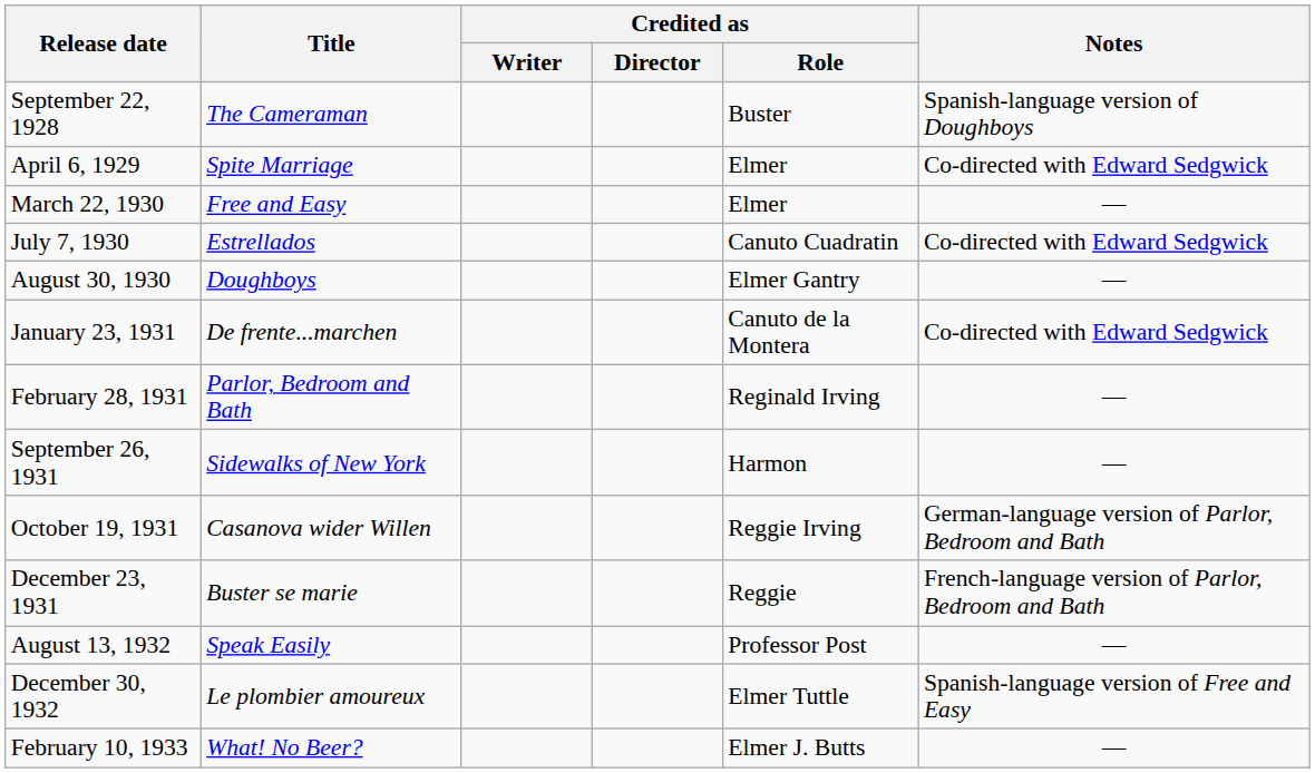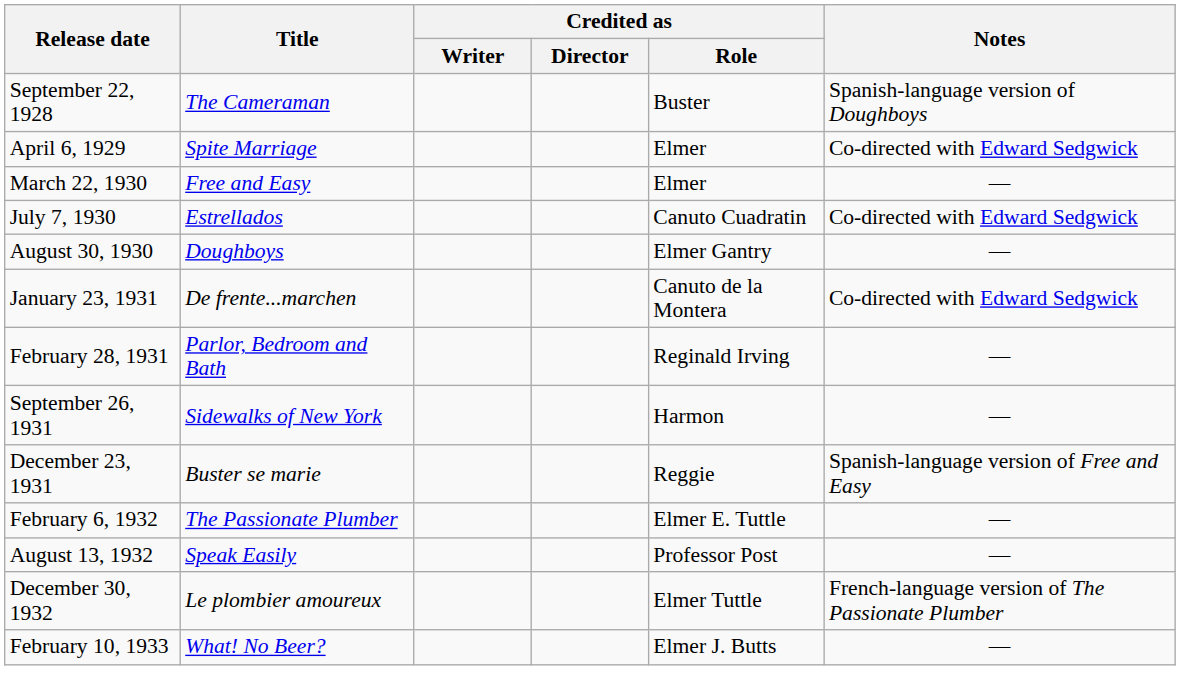- row: October 19, 1931 | Casanova wider Willen | Reggie Irving | German-language version of Parlor, Bedroom and Bath
December 23, 1931 | Notes: French-language version of Parlor, Bedroom and Bath -> Spanish-language version of Free and Easy
+ row: February 6, 1932 | The Passionate Plumber | Elmer E. Tuttle | —
December 30, 1932 | Notes: Spanish-language version of Free and Easy -> French-language version of The Passionate Plumber
